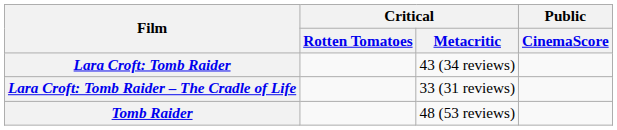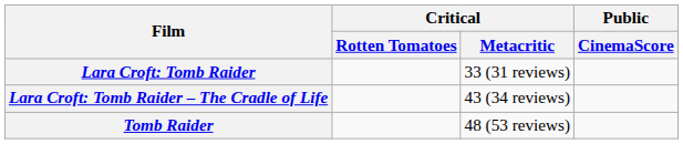Lara Croft: Tomb Raider | Critical / Metacritic: 43 (34 reviews) -> 33 (31 reviews)
Lara Croft: Tomb Raider – The Cradle of Life | Critical / Metacritic: 33 (31 reviews) -> 43 (34 reviews)
